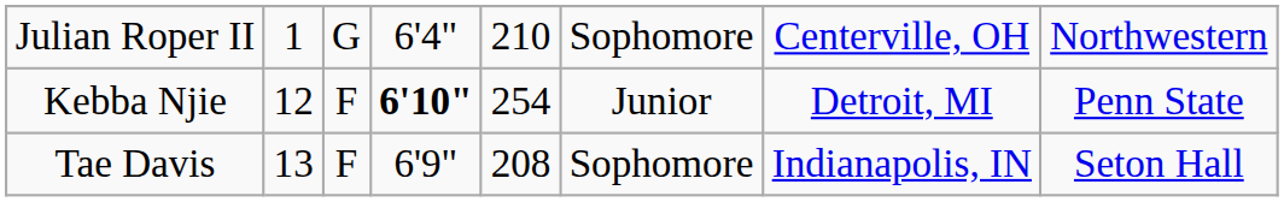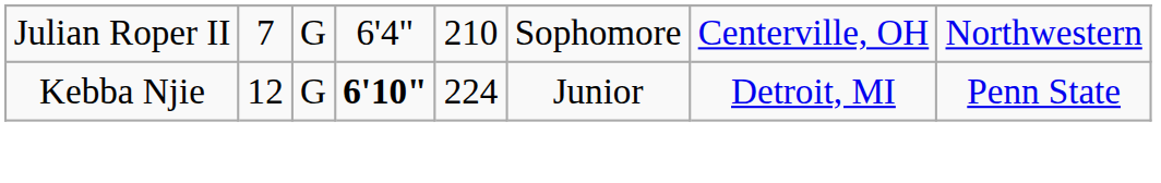Julian Roper II | column 2: 1 -> 7
Kebba Njie | column 3: F -> G
Kebba Njie | column 5: 254 -> 224
- row: Tae Davis | 13 | F | 6'9" | 208 | Sophomore | Indianapolis, IN | Seton Hall
